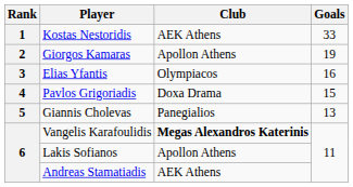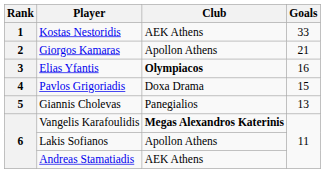Giorgos Kamaras | Goals: 19 -> 21
Elias Yfantis | Club: normal -> bold
